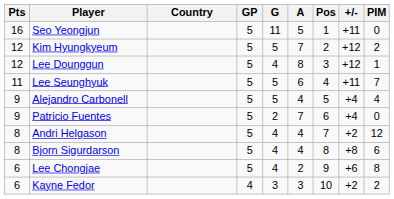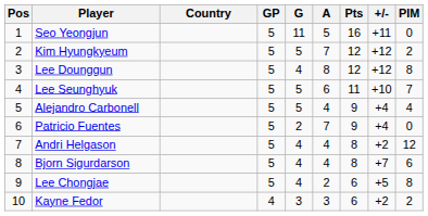columns swapped: Pos <-> Pts
Lee Dounggun | PIM: 1 -> 8
Lee Seunghyuk | +/-: +11 -> +10
Bjorn Sigurdarson | +/-: +8 -> +7
Lee Chongjae | +/-: +6 -> +5
